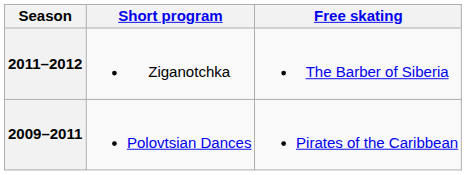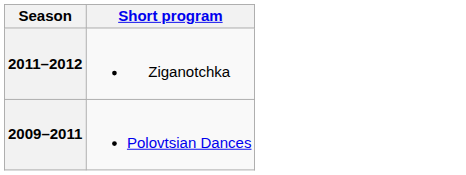- column: Free skating | The Barber of Siberia | Pirates of the Caribbean
